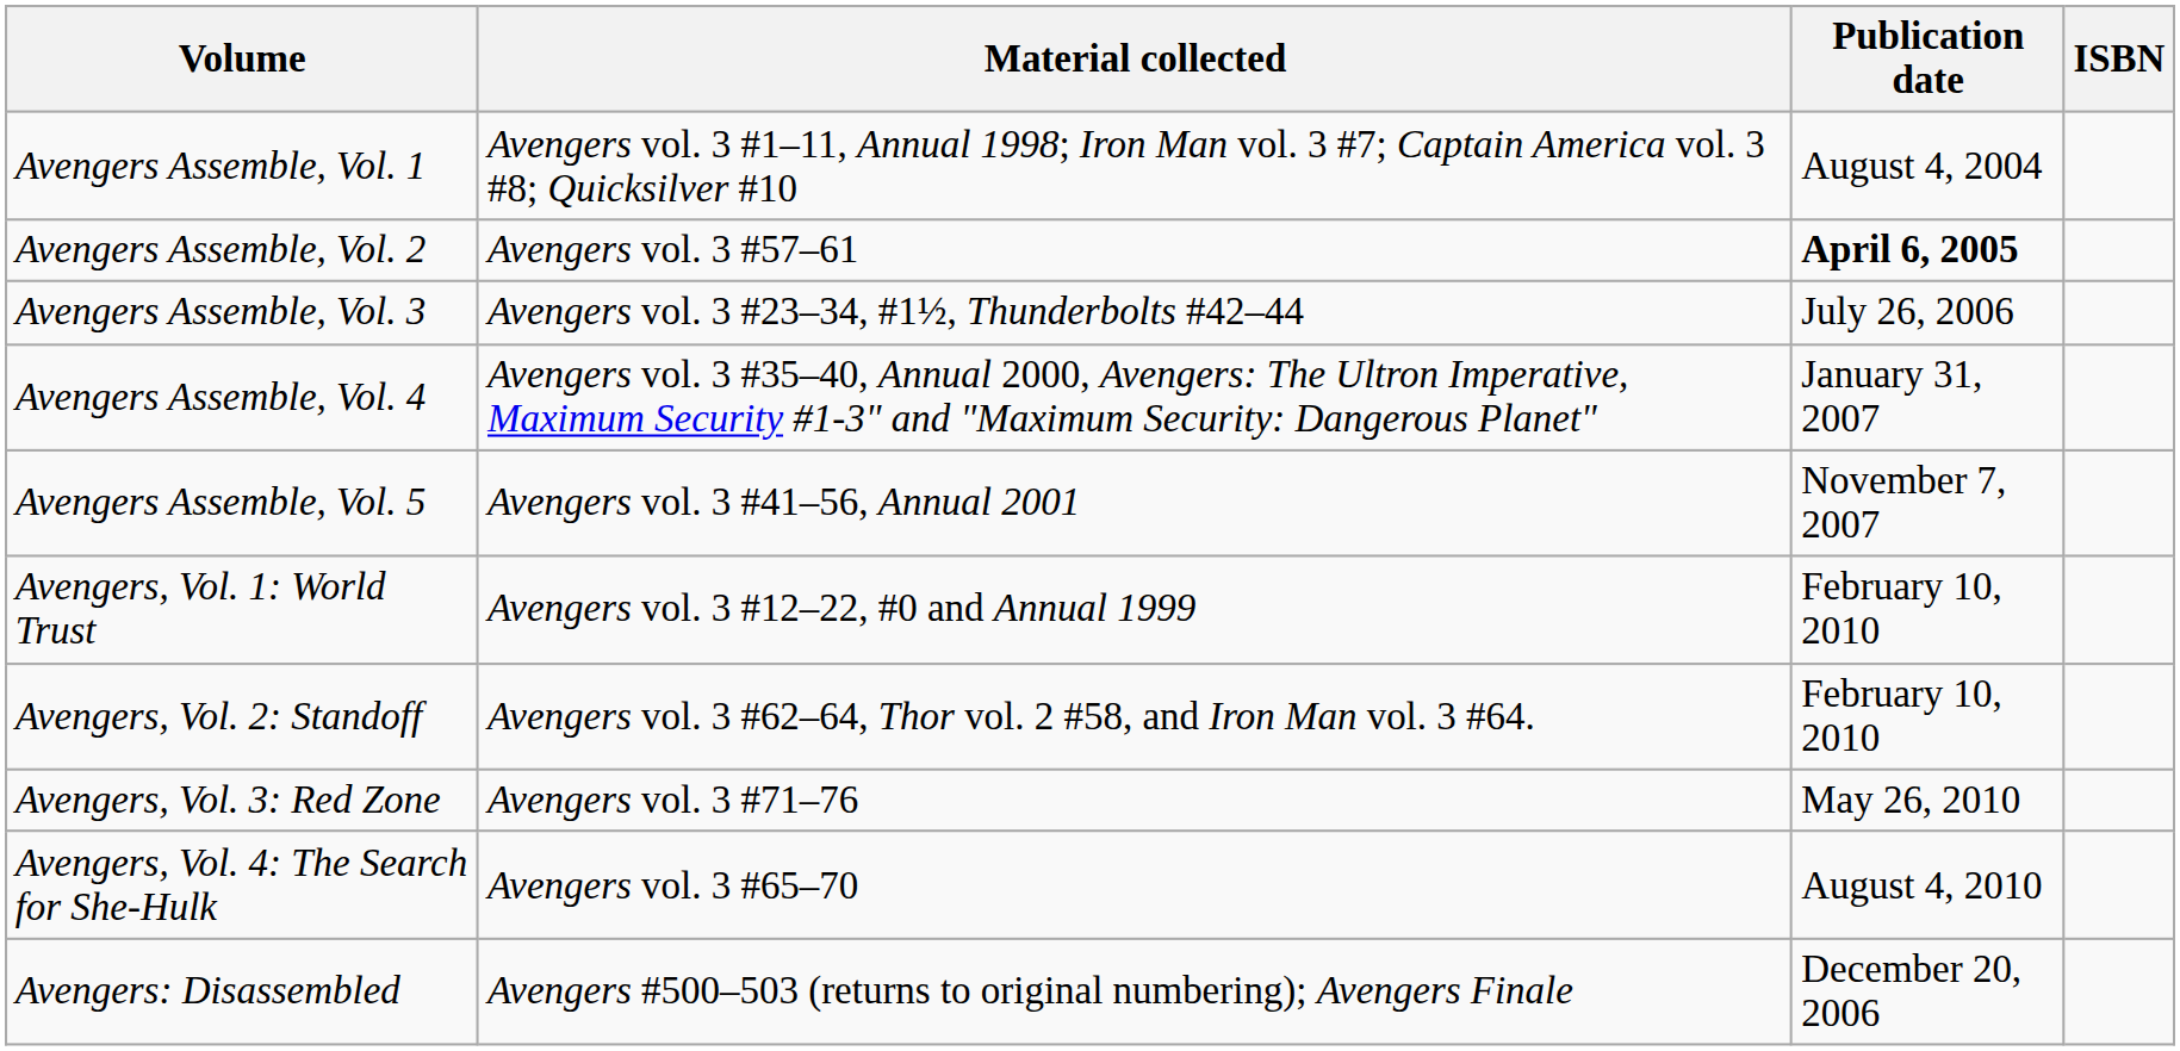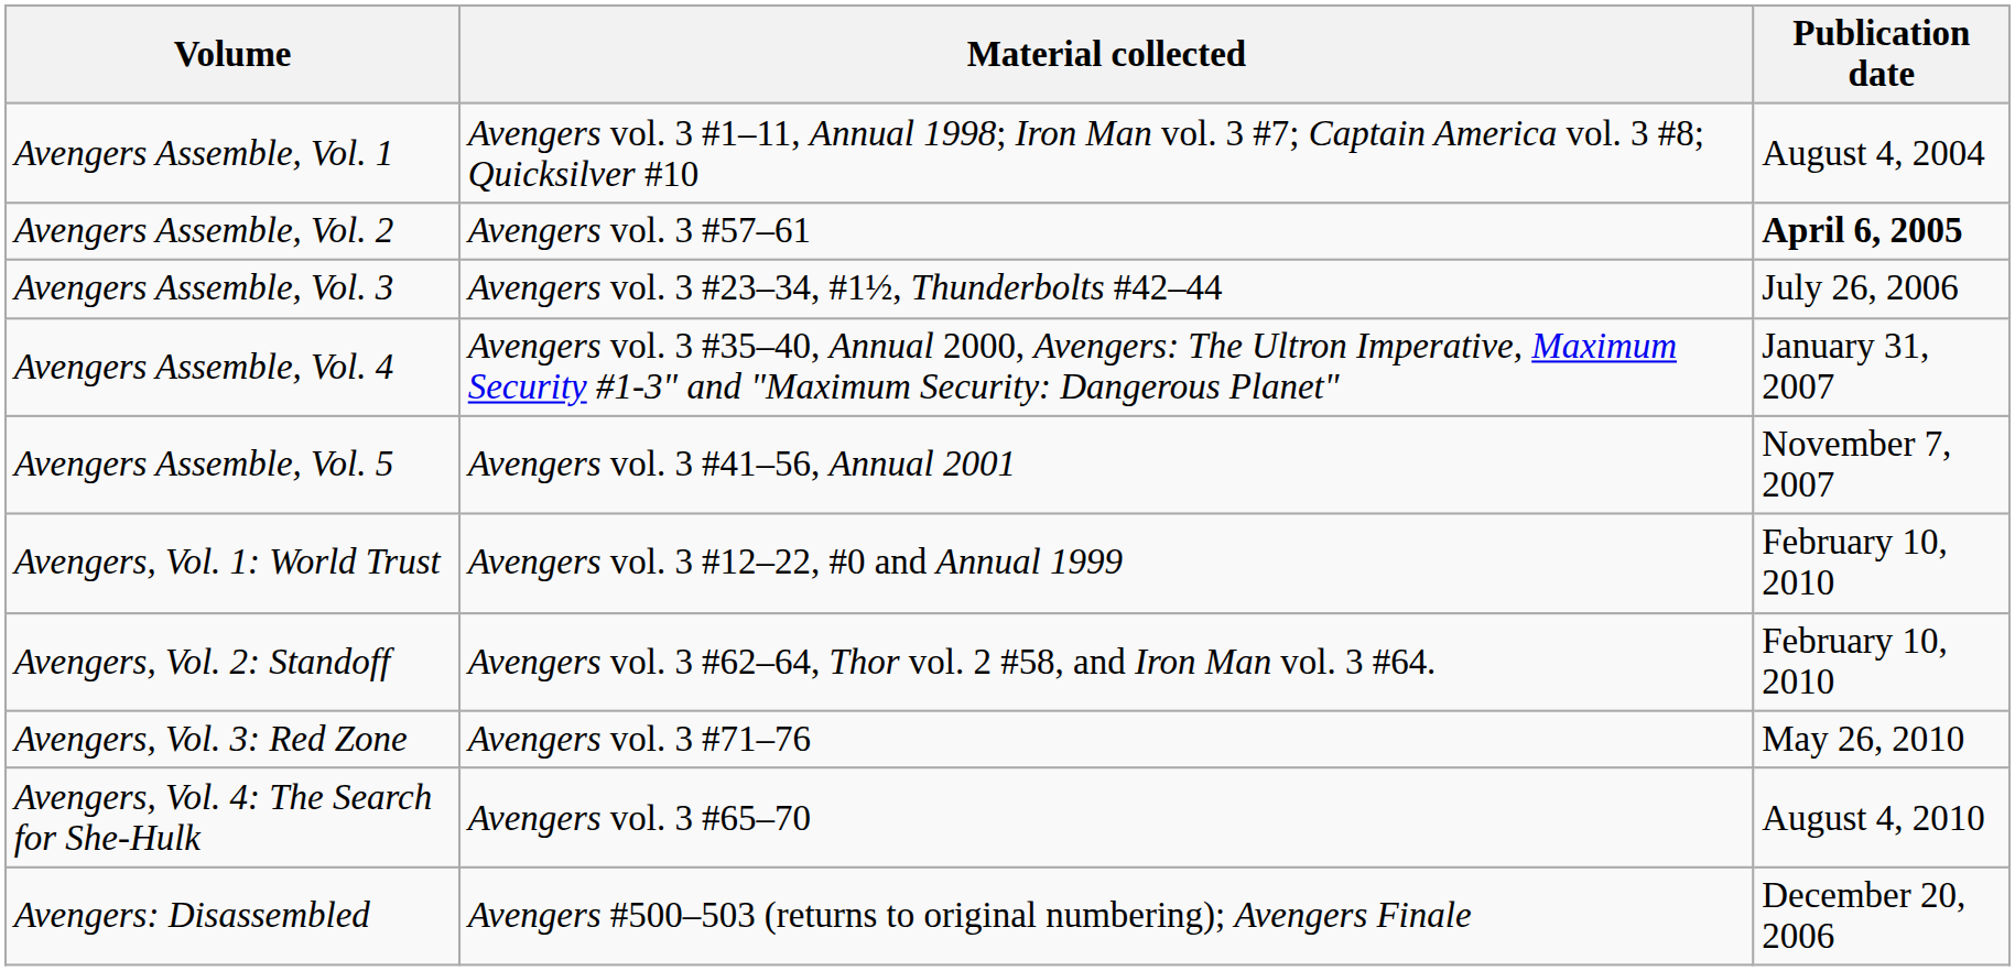- column: ISBN
